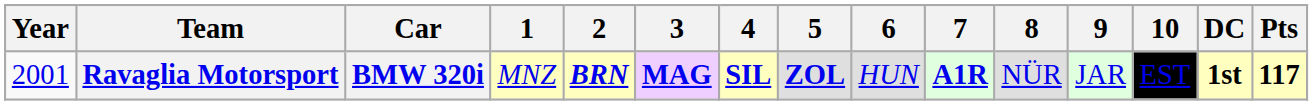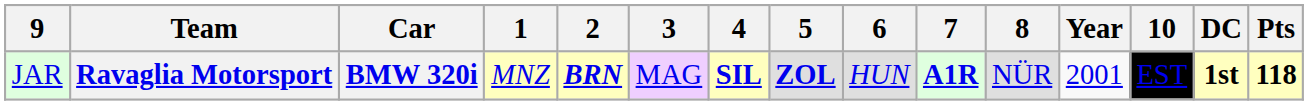columns swapped: Year <-> 9
Ravaglia Motorsport | 3: bold -> normal
Ravaglia Motorsport | Pts: 117 -> 118
